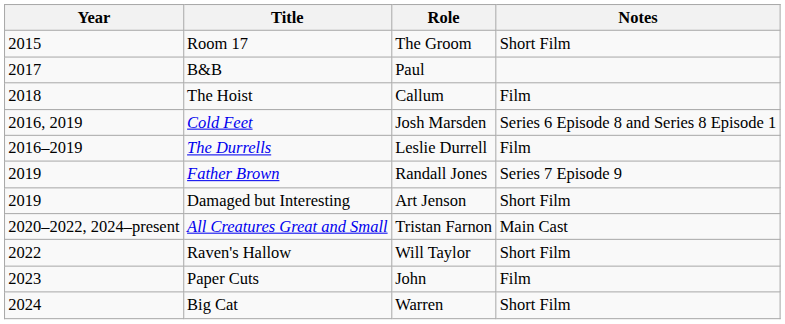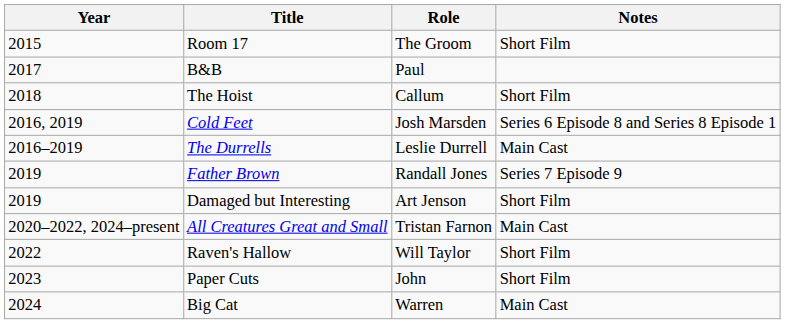The Hoist | Notes: Film -> Short Film
The Durrells | Notes: Film -> Main Cast
Paper Cuts | Notes: Film -> Short Film
Big Cat | Notes: Short Film -> Main Cast
